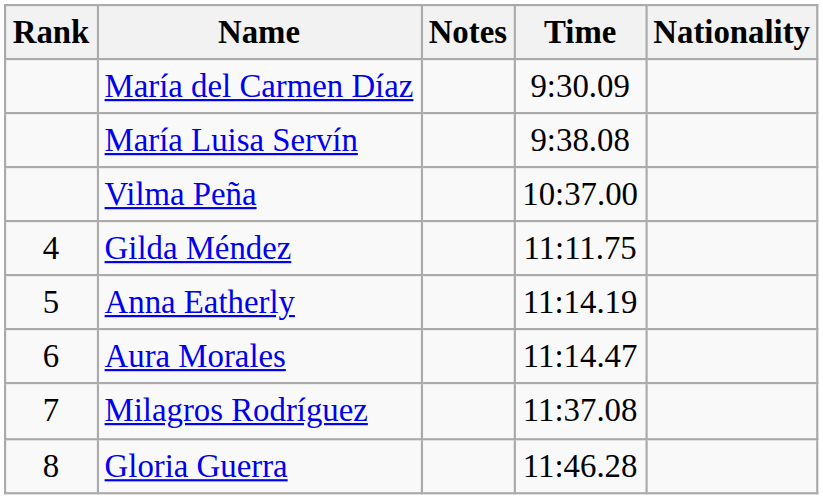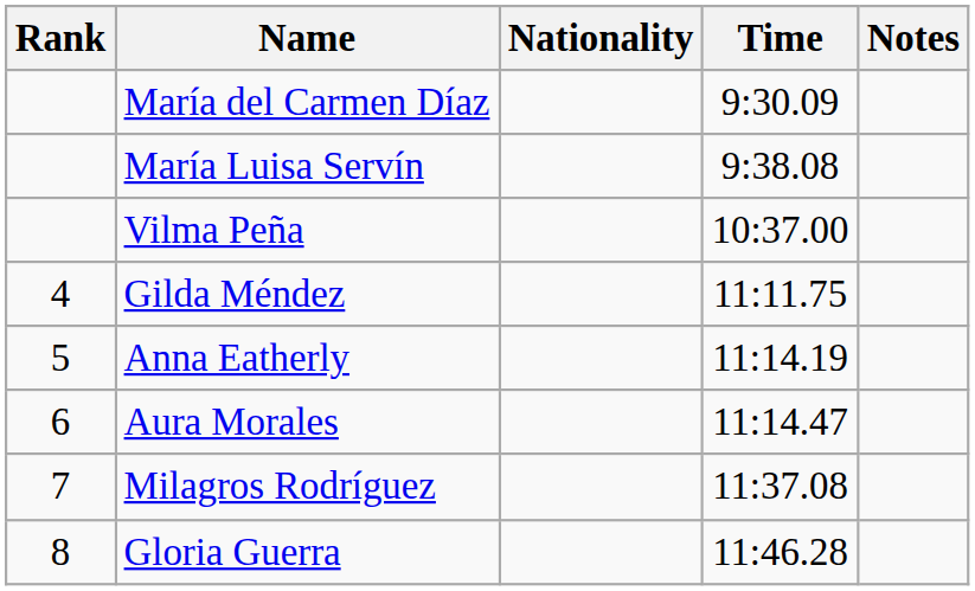columns swapped: Nationality <-> Notes
